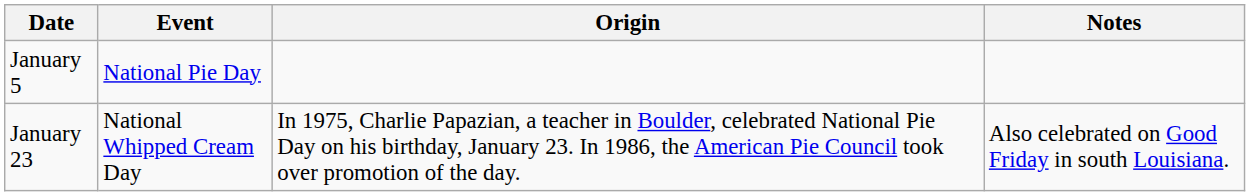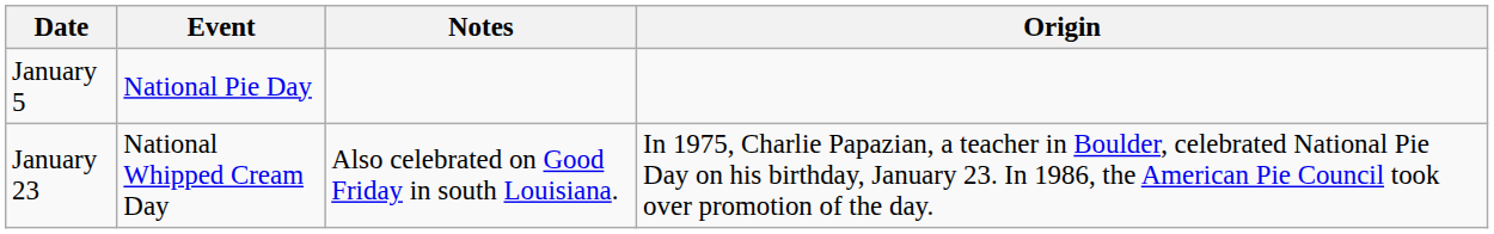columns swapped: Origin <-> Notes
